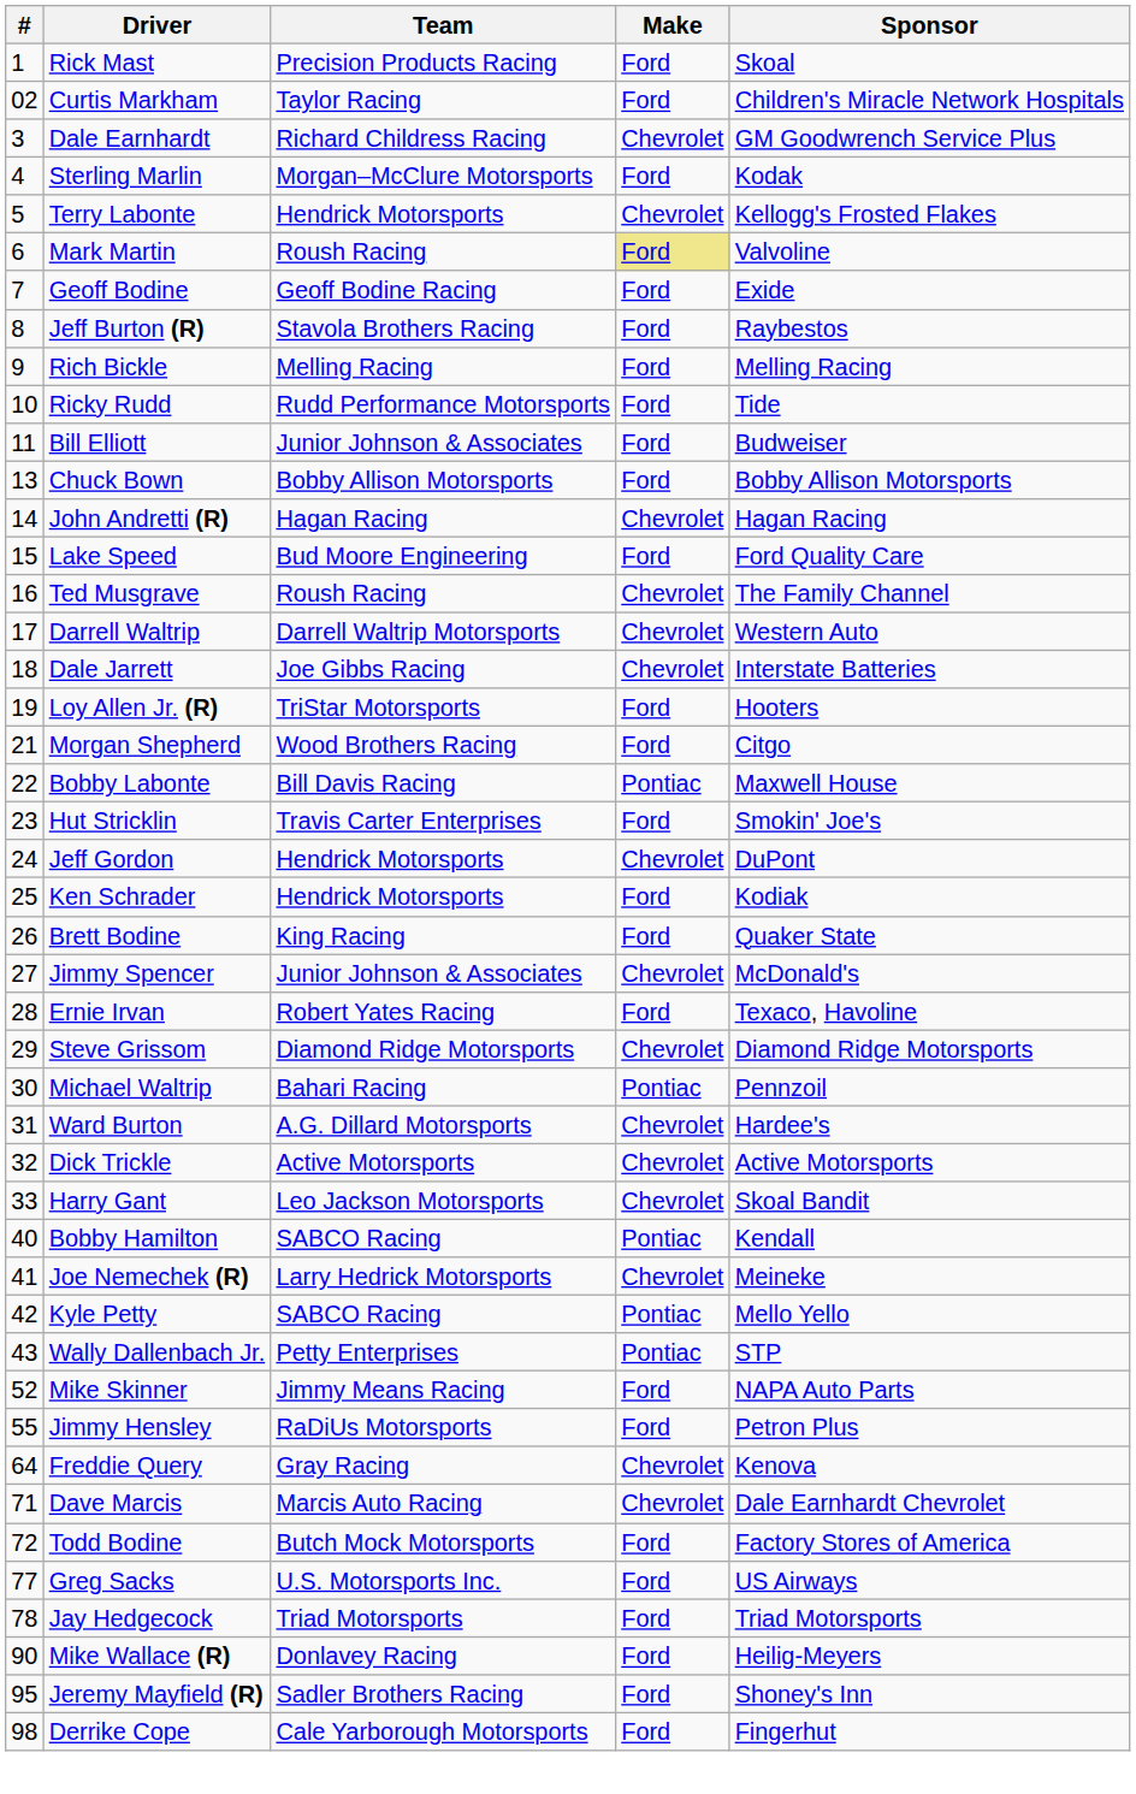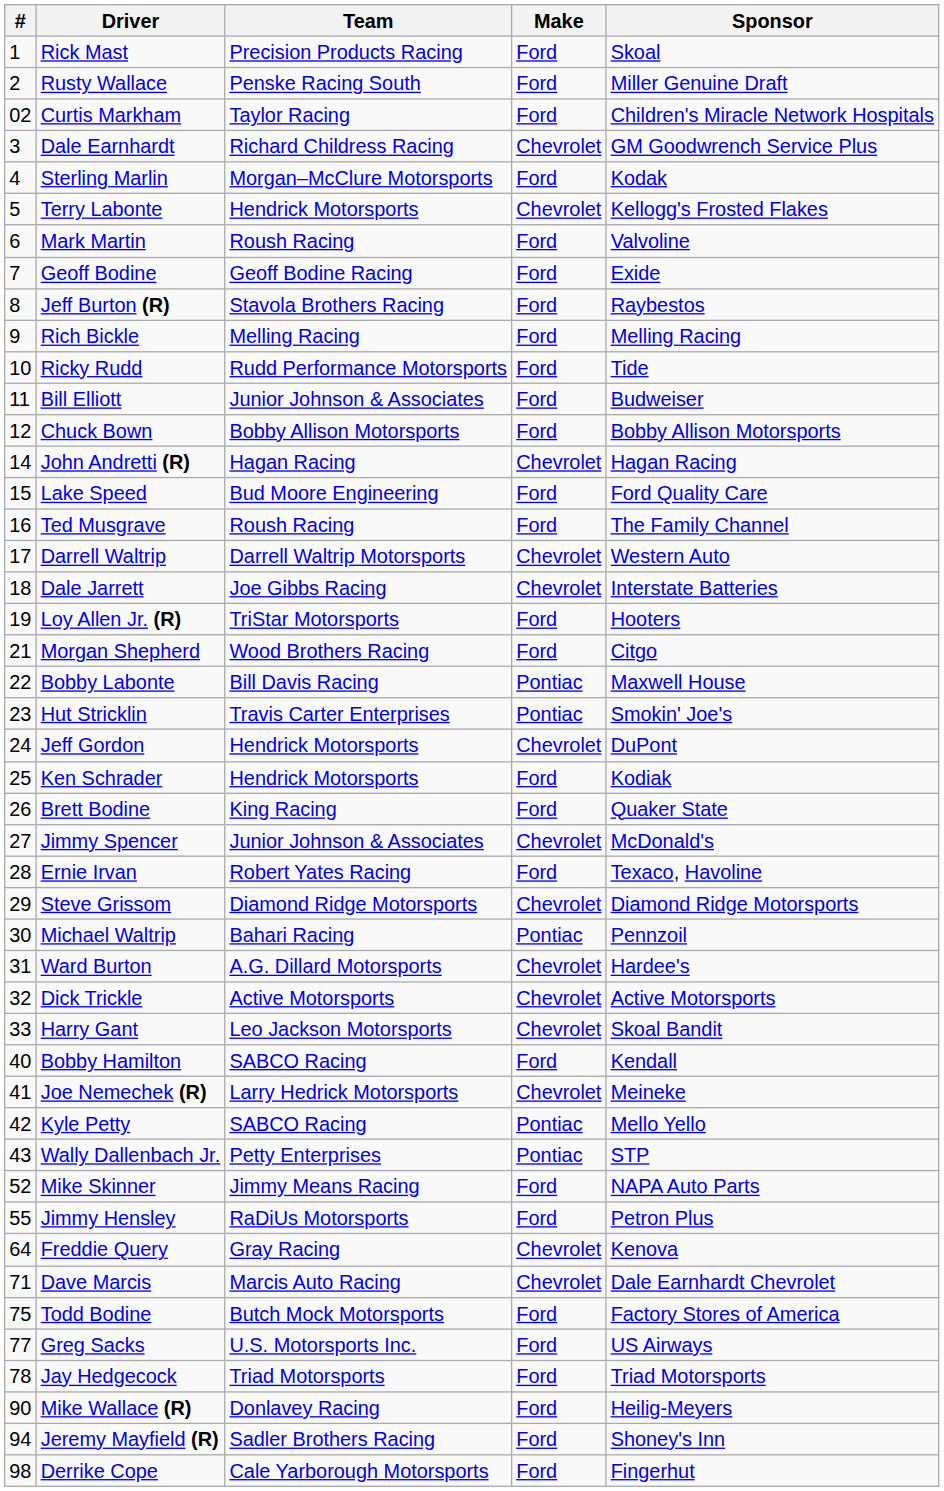+ row: 2 | Rusty Wallace | Penske Racing South | Ford | Miller Genuine Draft
Mark Martin | Make: khaki background -> no background
Chuck Bown | #: 13 -> 12
Ted Musgrave | Make: Chevrolet -> Ford
Hut Stricklin | Make: Ford -> Pontiac
Bobby Hamilton | Make: Pontiac -> Ford
Todd Bodine | #: 72 -> 75
Jeremy Mayfield (R) | #: 95 -> 94
